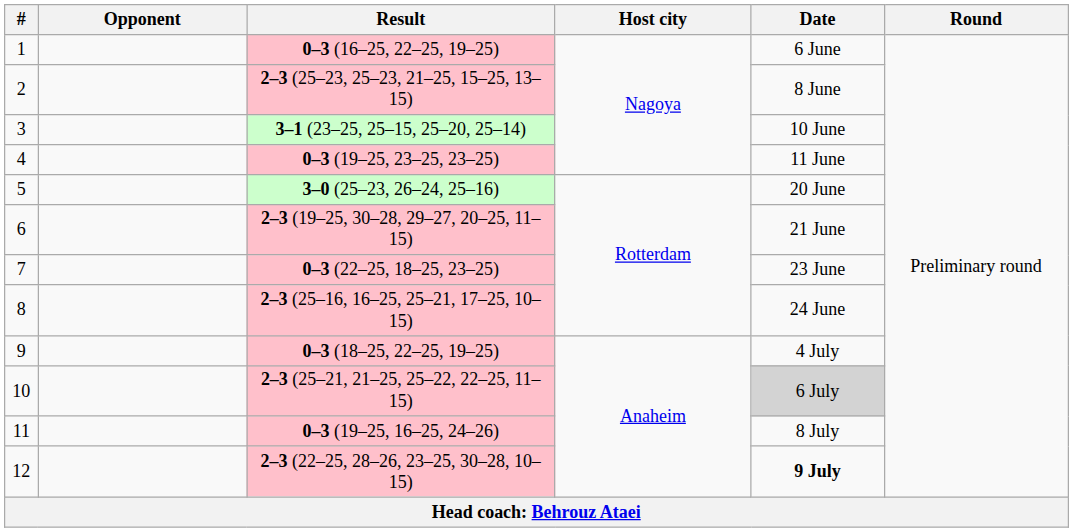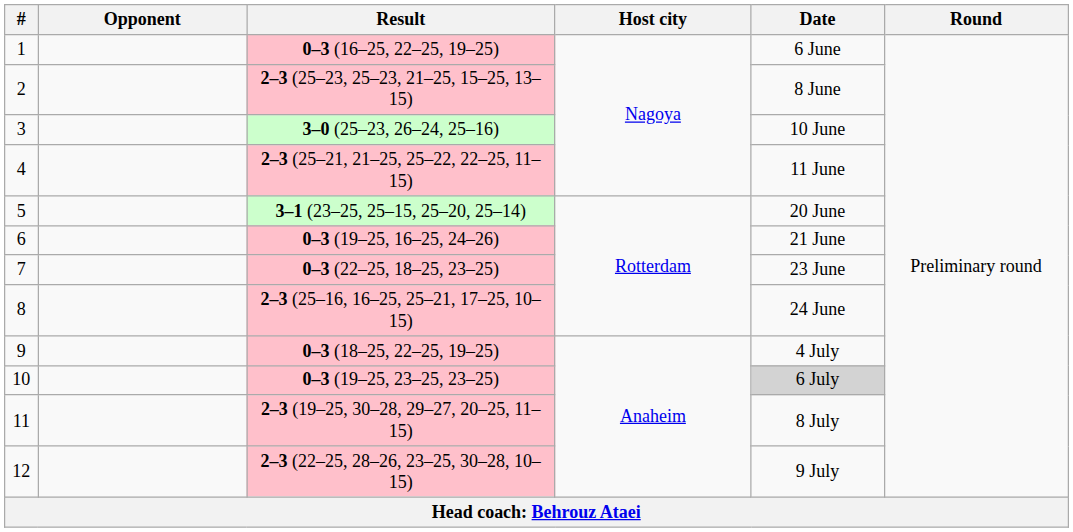3 | Result: 3–1 (23–25, 25–15, 25–20, 25–14) -> 3–0 (25–23, 26–24, 25–16)
4 | Result: 0–3 (19–25, 23–25, 23–25) -> 2–3 (25–21, 21–25, 25–22, 22–25, 11–15)
5 | Result: 3–0 (25–23, 26–24, 25–16) -> 3–1 (23–25, 25–15, 25–20, 25–14)
6 | Result: 2–3 (19–25, 30–28, 29–27, 20–25, 11–15) -> 0–3 (19–25, 16–25, 24–26)
10 | Result: 2–3 (25–21, 21–25, 25–22, 22–25, 11–15) -> 0–3 (19–25, 23–25, 23–25)
11 | Result: 0–3 (19–25, 16–25, 24–26) -> 2–3 (19–25, 30–28, 29–27, 20–25, 11–15)
12 | Date: bold -> normal
